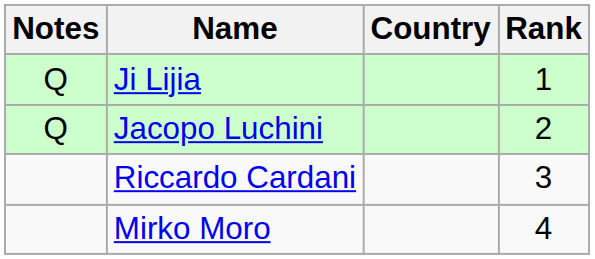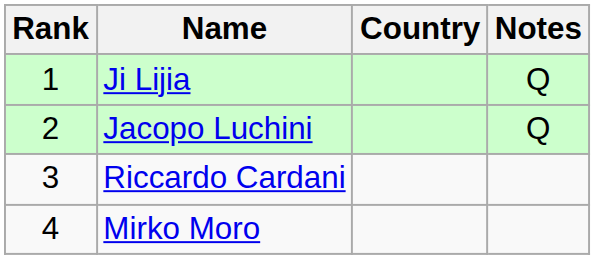columns swapped: Rank <-> Notes
